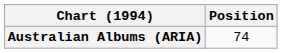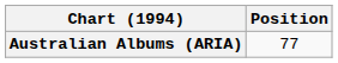Australian Albums (ARIA) | Position: 74 -> 77
